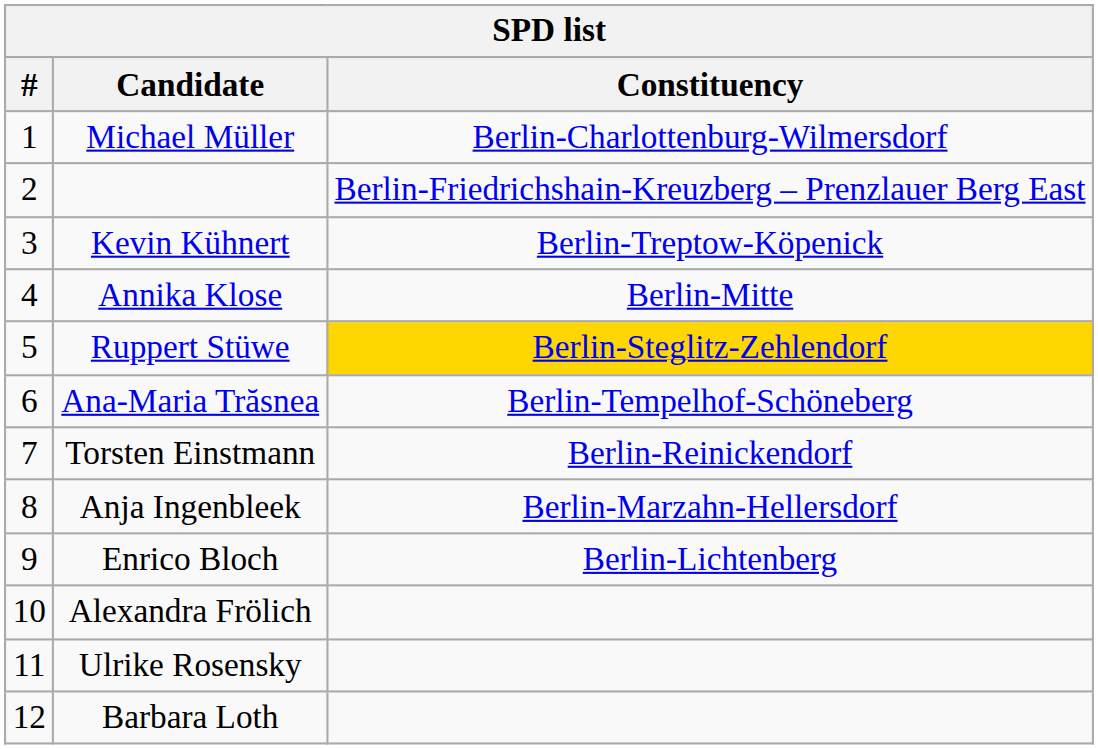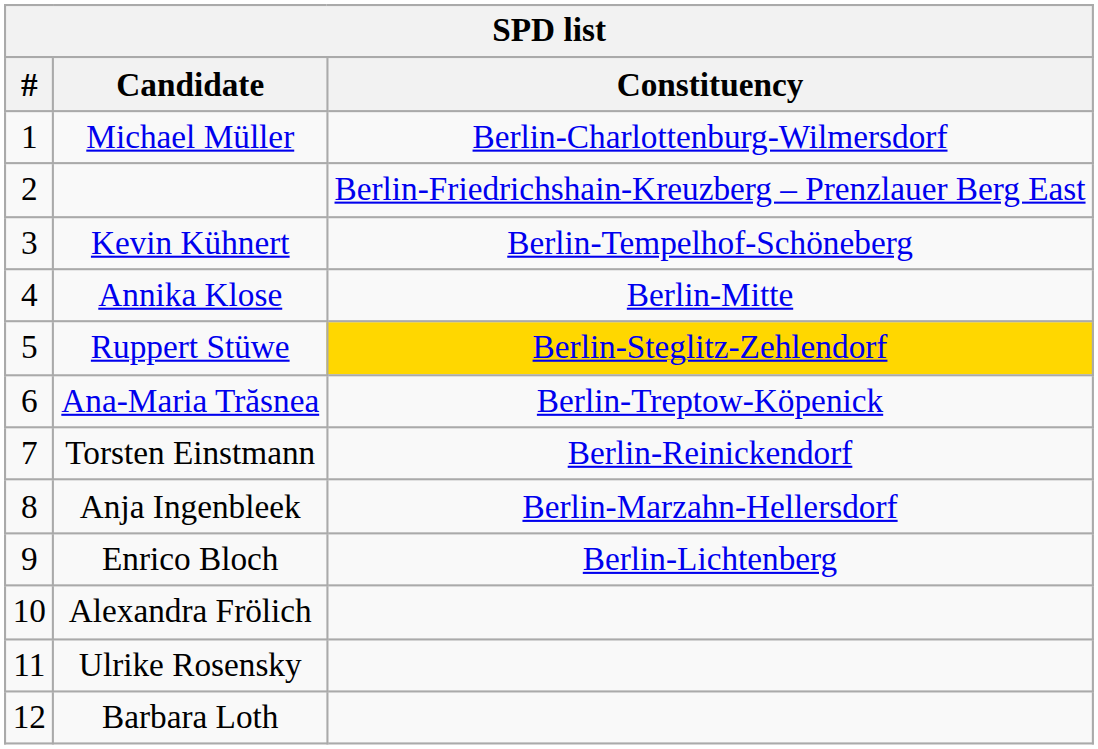Kevin Kühnert | Constituency: Berlin-Treptow-Köpenick -> Berlin-Tempelhof-Schöneberg
Ana-Maria Trăsnea | Constituency: Berlin-Tempelhof-Schöneberg -> Berlin-Treptow-Köpenick
